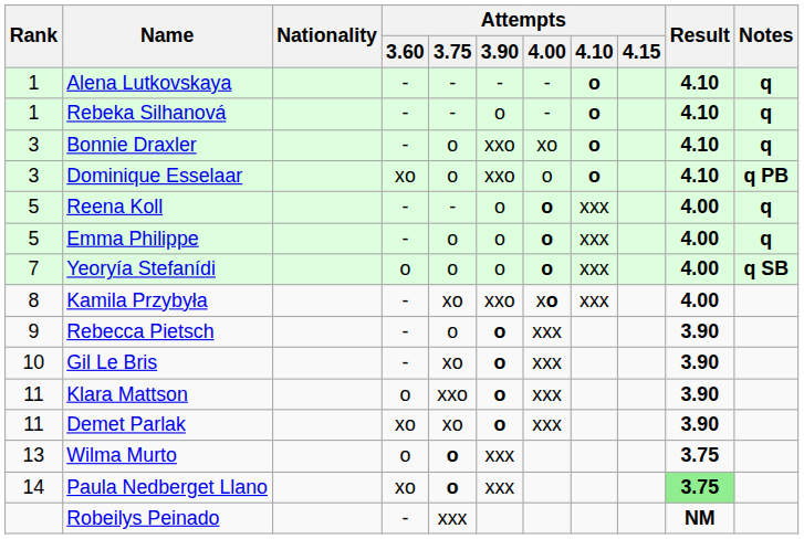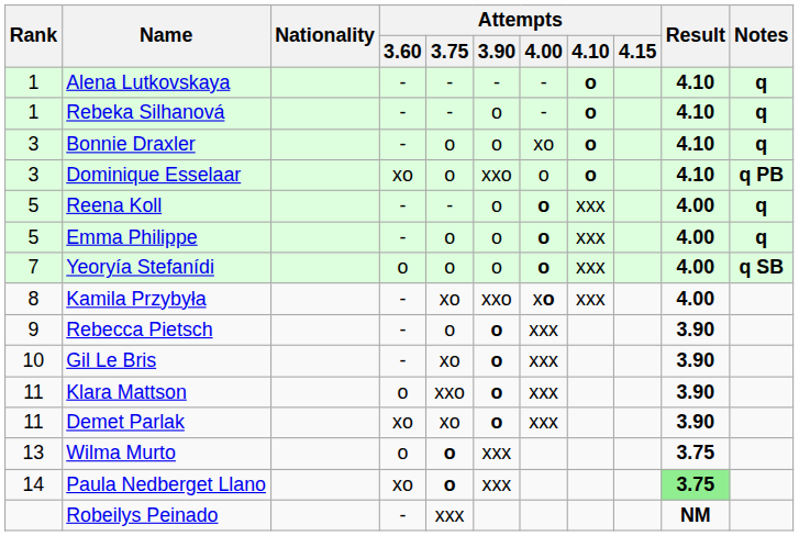Bonnie Draxler | Attempts / 3.90: xxo -> o
